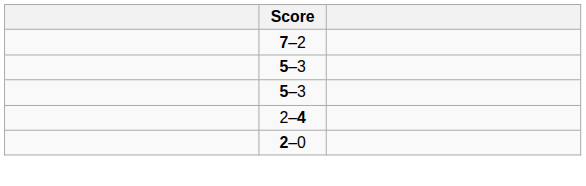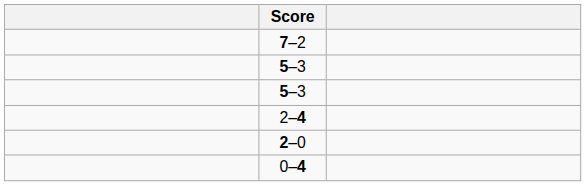+ row: 0–4
